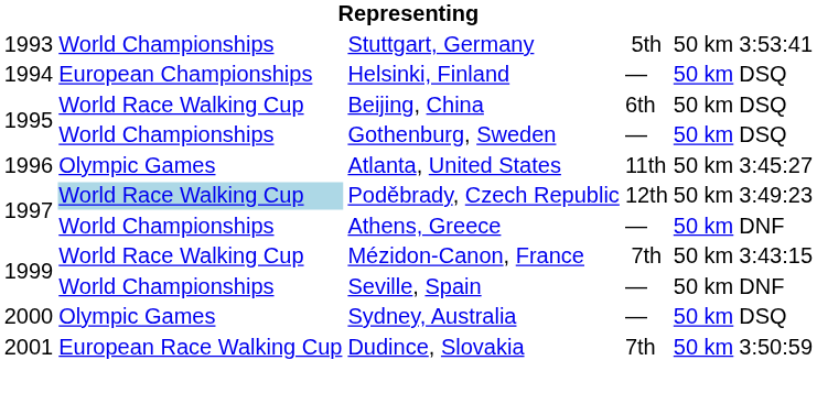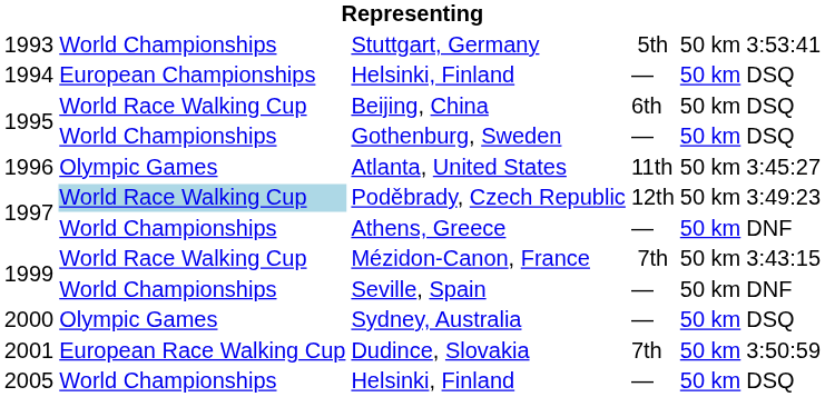+ row: 2005 | World Championships | Helsinki, Finland | — | 50 km | DSQ
